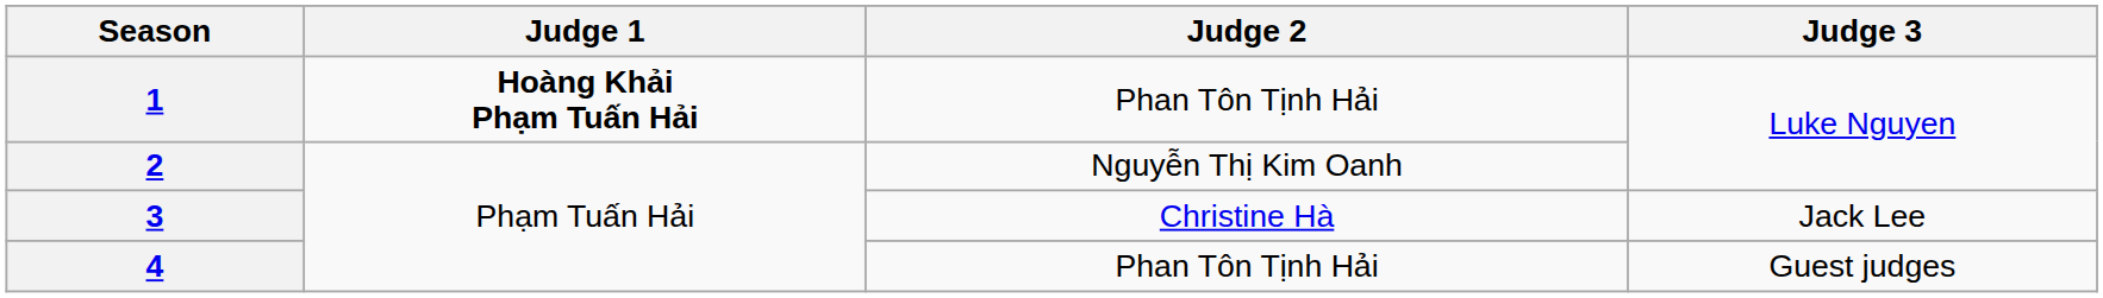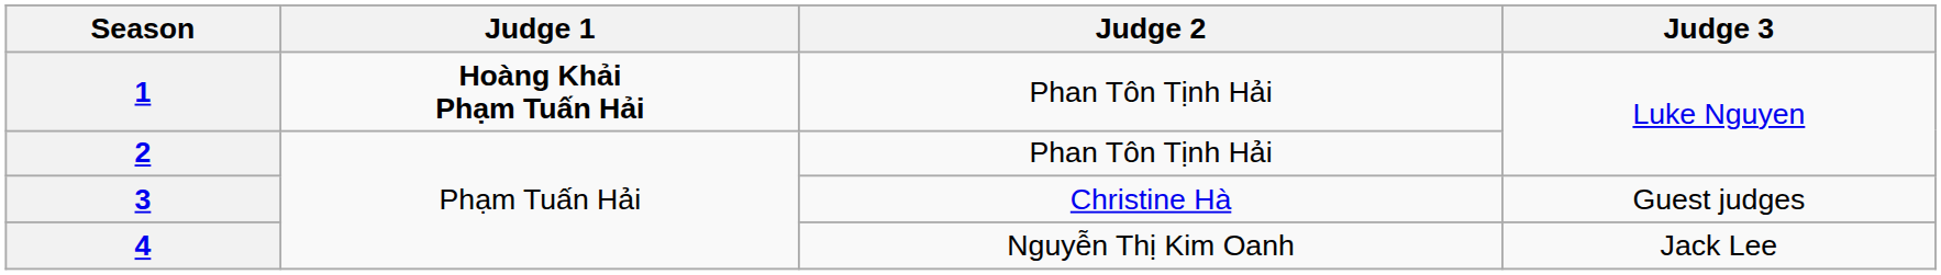2 | Judge 2: Nguyễn Thị Kim Oanh -> Phan Tôn Tịnh Hải
3 | Judge 3: Jack Lee -> Guest judges
4 | Judge 2: Phan Tôn Tịnh Hải -> Nguyễn Thị Kim Oanh
4 | Judge 3: Guest judges -> Jack Lee
